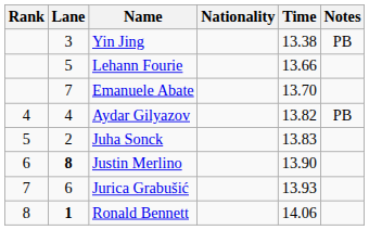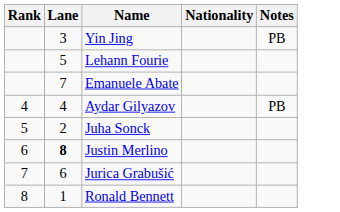- column: Time | 13.38 | 13.66 | 13.70 | 13.82 | 13.83 | 13.90 | 13.93 | 14.06
Ronald Bennett | Lane: bold -> normal
